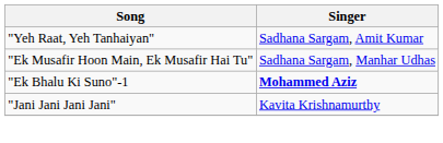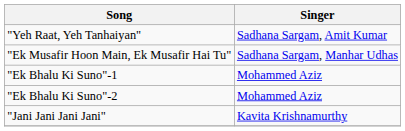"Ek Bhalu Ki Suno"-1 | Singer: bold -> normal
+ row: "Ek Bhalu Ki Suno"-2 | Mohammed Aziz
